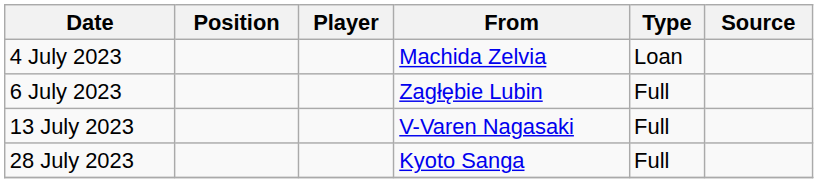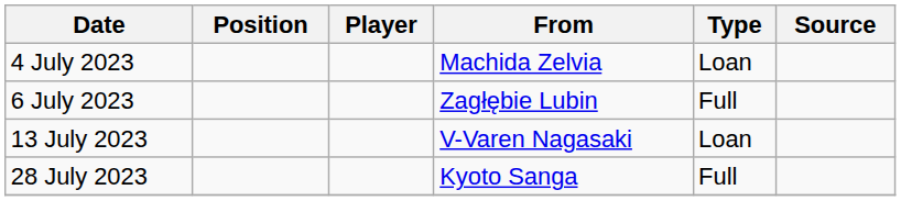13 July 2023 | Type: Full -> Loan
